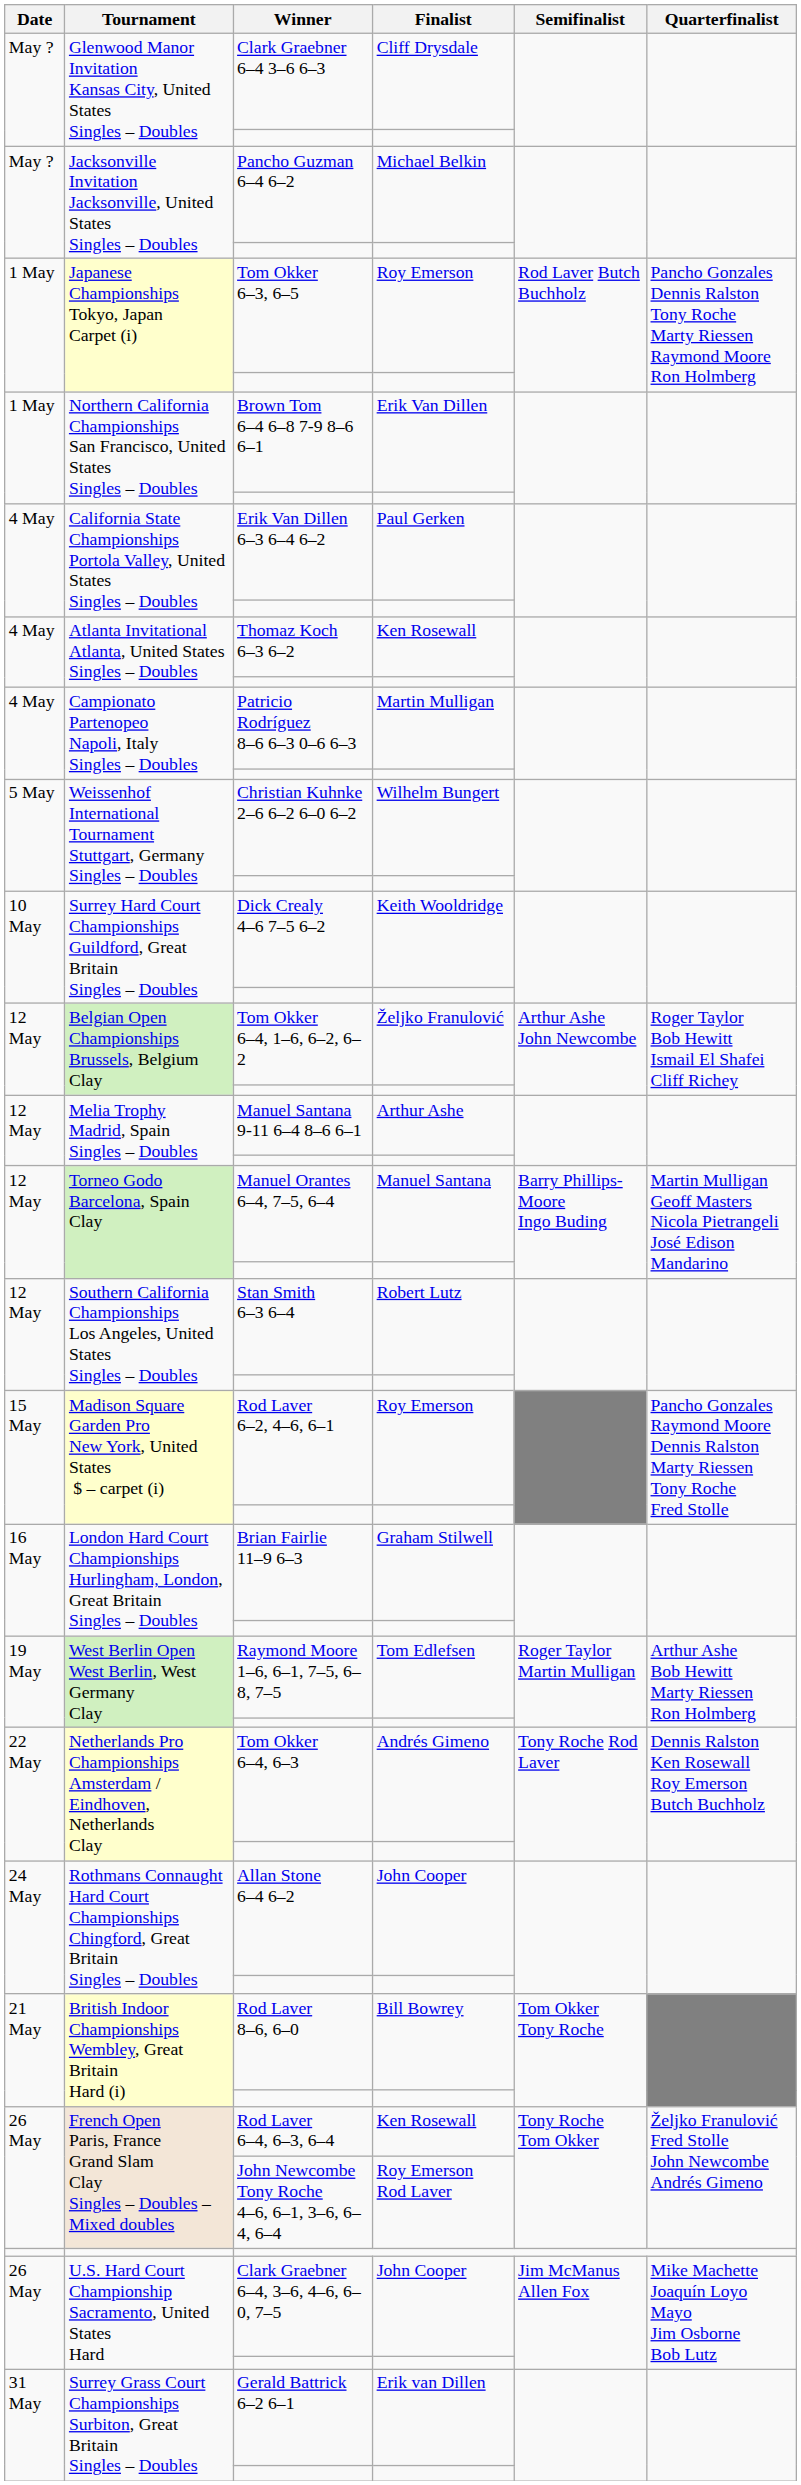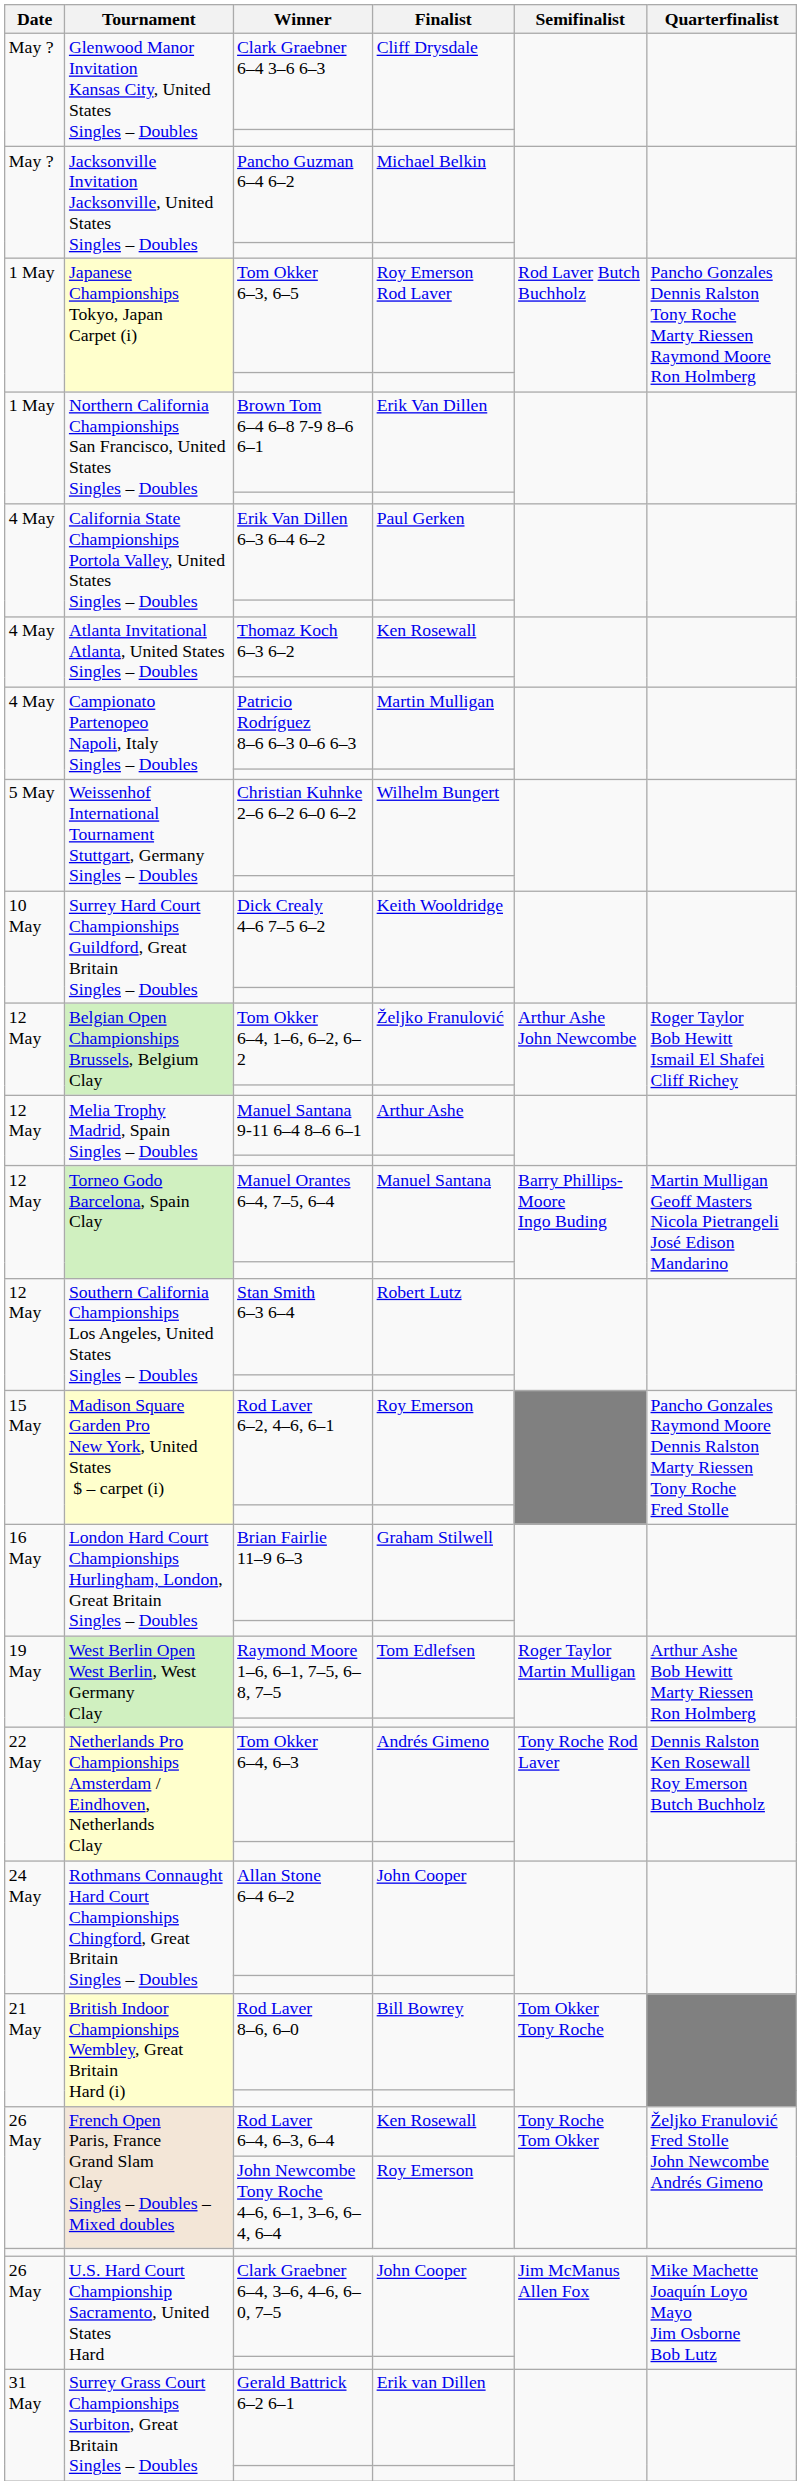Tom Okker 6–3, 6–5 | Finalist: Roy Emerson -> Roy Emerson Rod Laver
John Newcombe Tony Roche 4–6, 6–1, 3–6, 6–4, 6–4 | Finalist: Roy Emerson Rod Laver -> Roy Emerson
